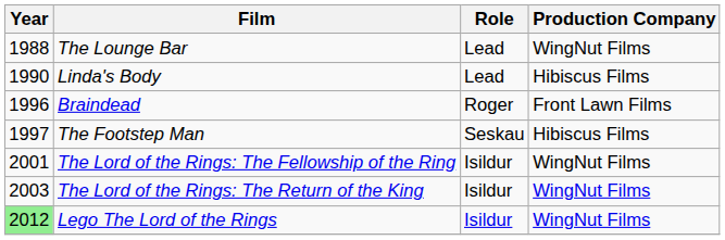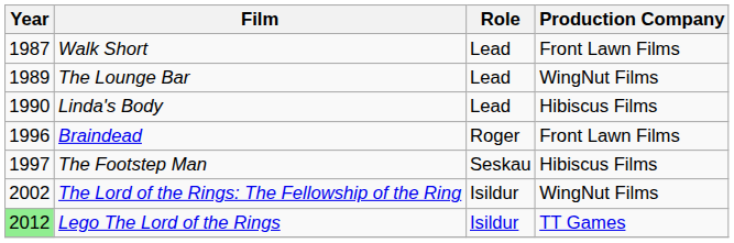+ row: 1987 | Walk Short | Lead | Front Lawn Films
The Lounge Bar | Year: 1988 -> 1989
The Lord of the Rings: The Fellowship of the Ring | Year: 2001 -> 2002
- row: 2003 | The Lord of the Rings: The Return of the King | Isildur | WingNut Films
Lego The Lord of the Rings | Production Company: WingNut Films -> TT Games
